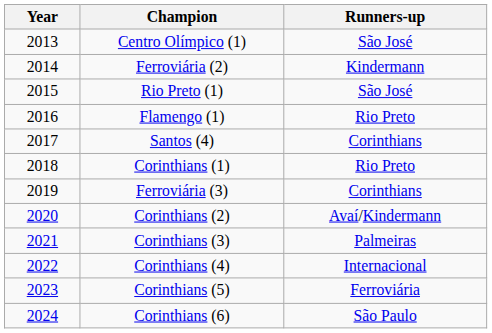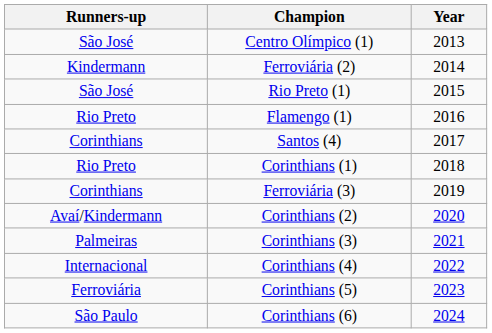columns swapped: Year <-> Runners-up
